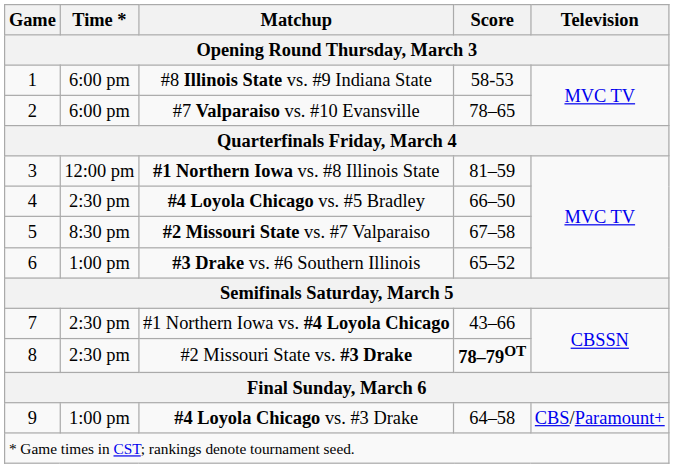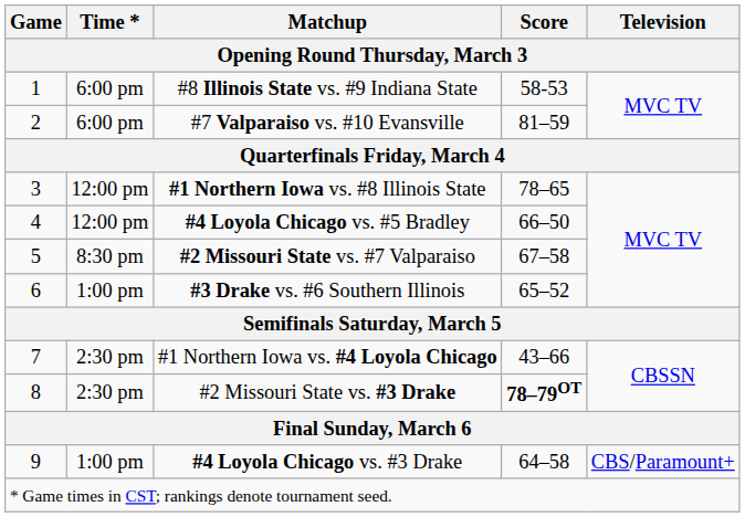#7 Valparaiso vs. #10 Evansville | Score: 78–65 -> 81–59
#1 Northern Iowa vs. #8 Illinois State | Score: 81–59 -> 78–65
#4 Loyola Chicago vs. #5 Bradley | Time *: 2:30 pm -> 12:00 pm
